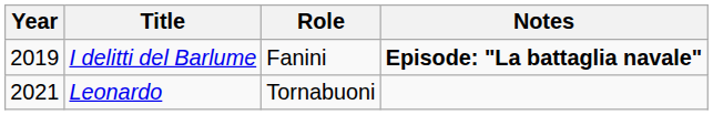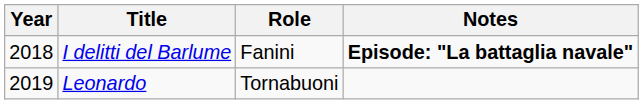I delitti del Barlume | Year: 2019 -> 2018
Leonardo | Year: 2021 -> 2019
